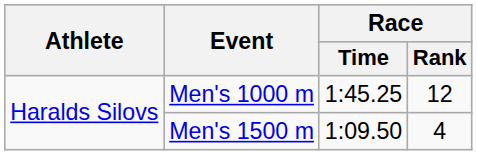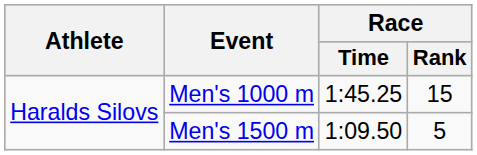Men's 1000 m | Race / Rank: 12 -> 15
Men's 1500 m | Race / Rank: 4 -> 5
